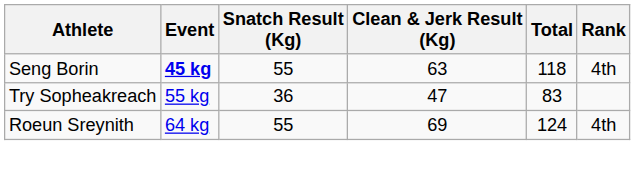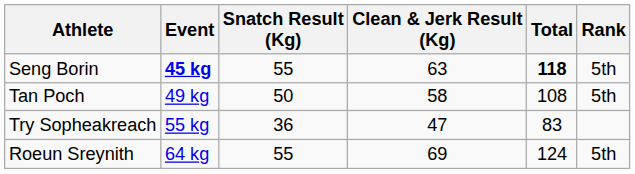Seng Borin | Total: normal -> bold
Seng Borin | Rank: 4th -> 5th
+ row: Tan Poch | 49 kg | 50 | 58 | 108 | 5th
Roeun Sreynith | Rank: 4th -> 5th
